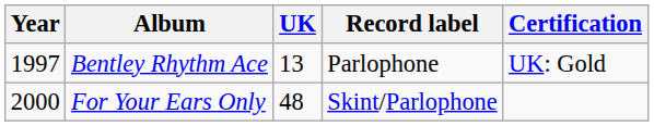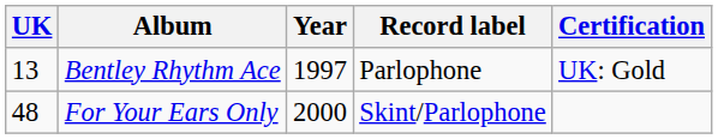columns swapped: Year <-> UK
